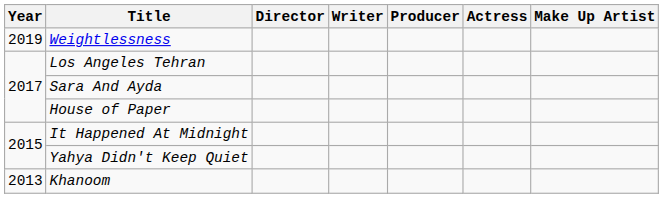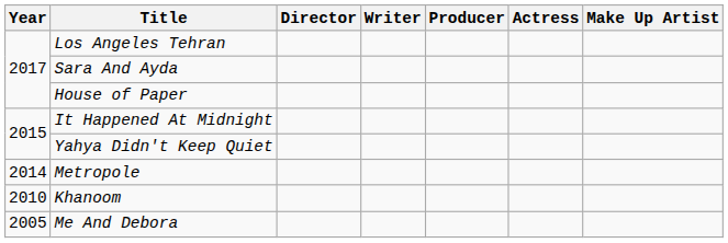- row: 2019 | Weightlessness
+ row: 2014 | Metropole
Khanoom | Year: 2013 -> 2010
+ row: 2005 | Me And Debora
